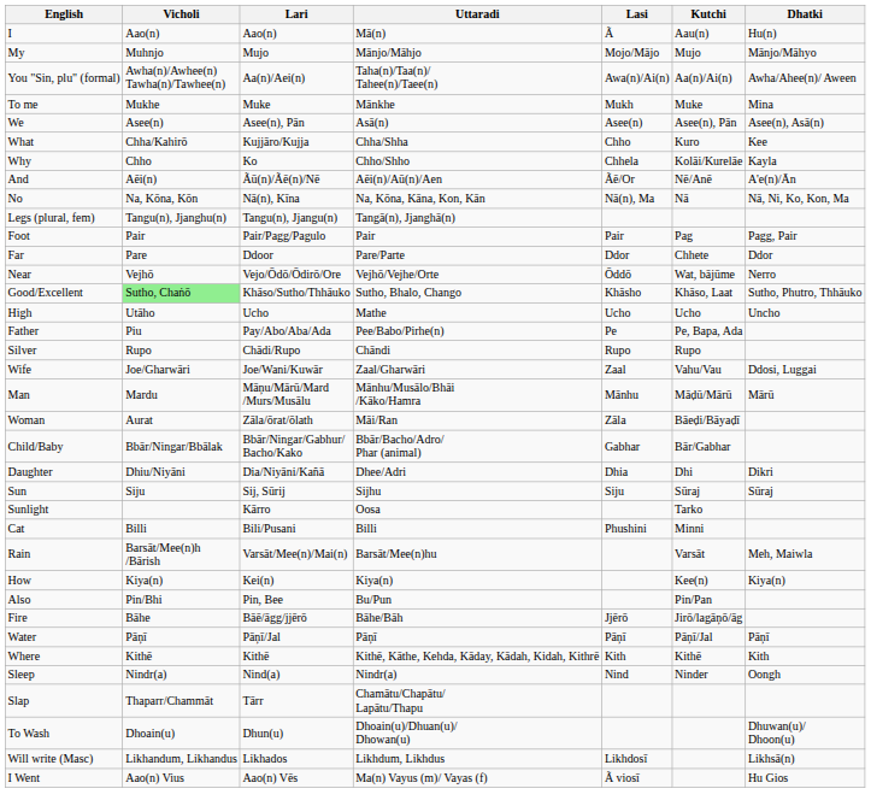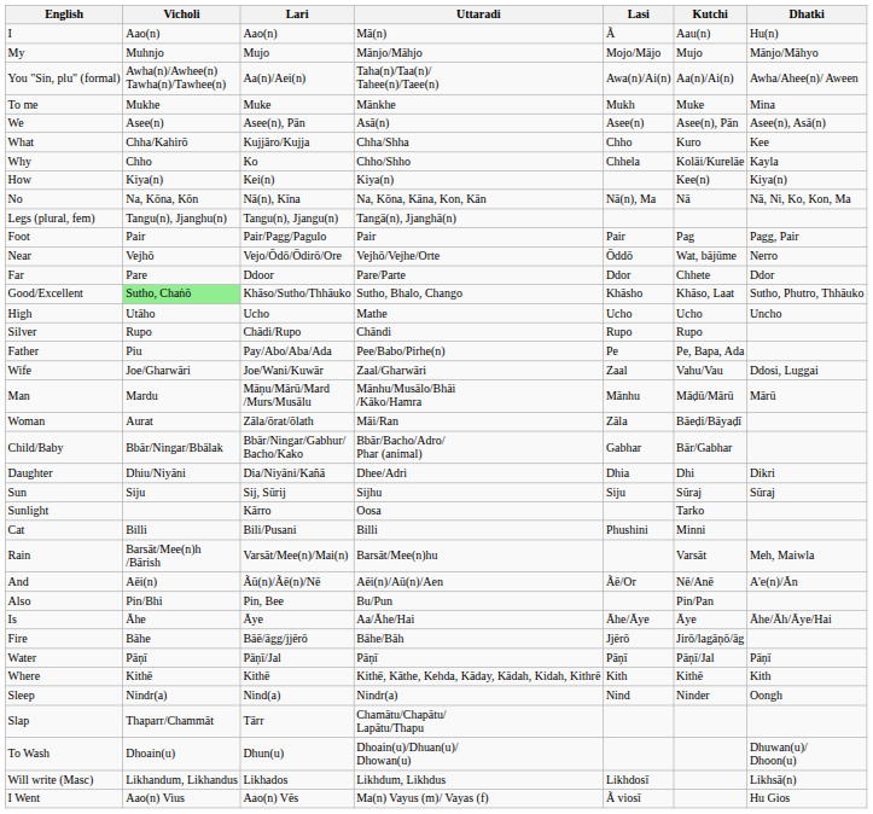rows swapped: How <-> And
rows swapped: Far <-> Near
rows swapped: Silver <-> Father
+ row: Is | Āhe | Āye | Aa/Āhe/Hai | Āhe/Āye | Āye | Āhe/Āh/Āye/Hai
